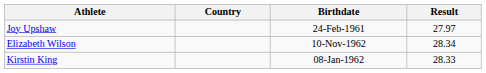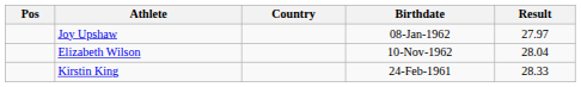+ column: Pos
Joy Upshaw | Birthdate: 24-Feb-1961 -> 08-Jan-1962
Elizabeth Wilson | Result: 28.34 -> 28.04
Kirstin King | Birthdate: 08-Jan-1962 -> 24-Feb-1961
